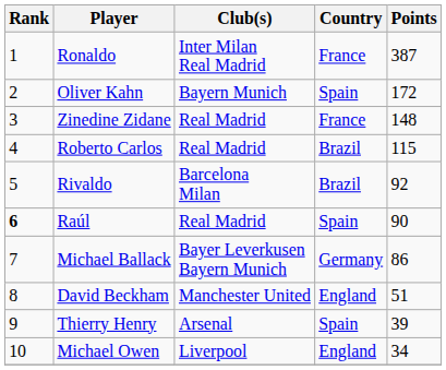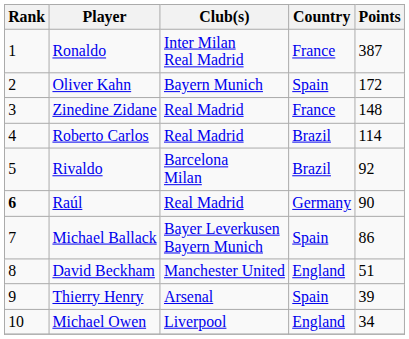Roberto Carlos | Points: 115 -> 114
Raúl | Country: Spain -> Germany
Michael Ballack | Country: Germany -> Spain
